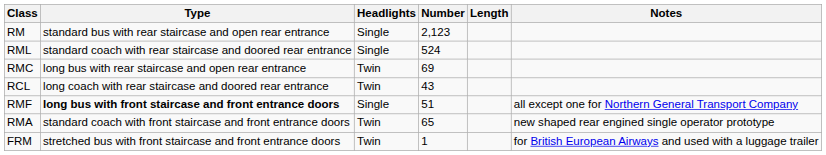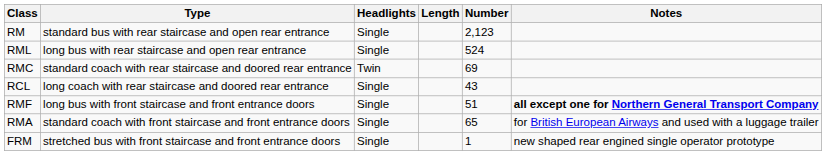columns swapped: Length <-> Number
RML | Type: standard coach with rear staircase and doored rear entrance -> long bus with rear staircase and open rear entrance
RMC | Type: long bus with rear staircase and open rear entrance -> standard coach with rear staircase and doored rear entrance
RCL | Headlights: Twin -> Single
RMF | Type: bold -> normal
RMF | Notes: normal -> bold
RMA | Headlights: Twin -> Single
RMA | Notes: new shaped rear engined single operator prototype -> for British European Airways and used with a luggage trailer
FRM | Headlights: Twin -> Single
FRM | Notes: for British European Airways and used with a luggage trailer -> new shaped rear engined single operator prototype
